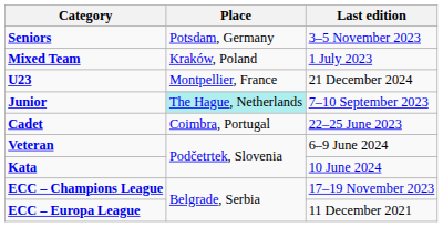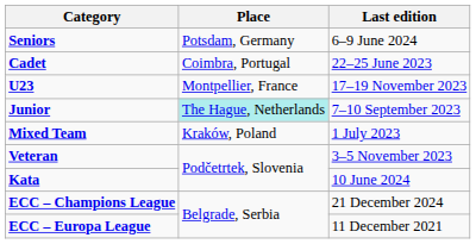Seniors | Last edition: 3–5 November 2023 -> 6–9 June 2024
rows swapped: Mixed Team <-> Cadet
U23 | Last edition: 21 December 2024 -> 17–19 November 2023
Veteran | Last edition: 6–9 June 2024 -> 3–5 November 2023
ECC – Champions League | Last edition: 17–19 November 2023 -> 21 December 2024
